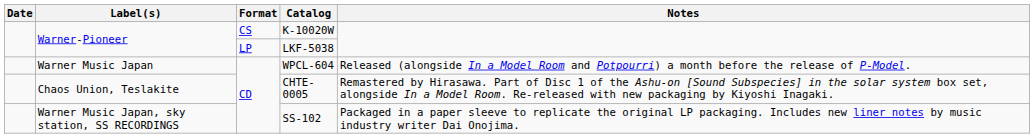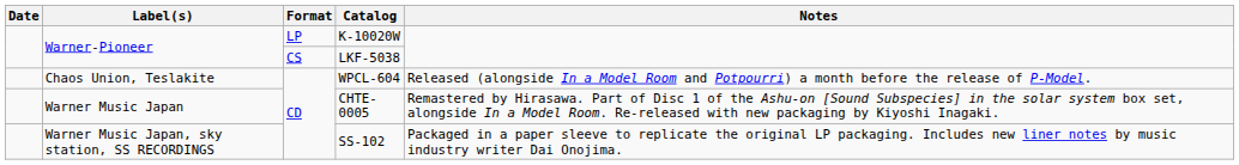K-10020W | Format: CS -> LP
LKF-5038 | Format: LP -> CS
WPCL-604 | Label(s): Warner Music Japan -> Chaos Union, Teslakite
CHTE-0005 | Label(s): Chaos Union, Teslakite -> Warner Music Japan
